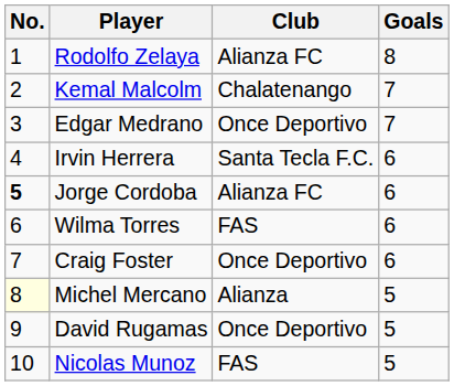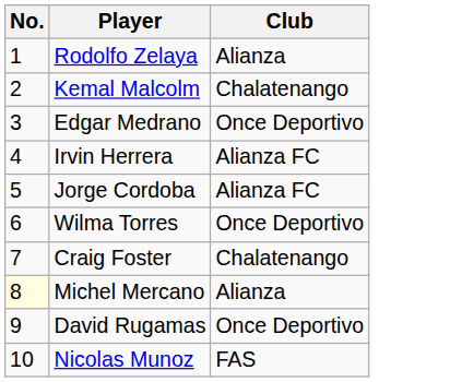- column: Goals | 8 | 7 | 7 | 6 | 6 | 6 | 6 | 5 | 5 | 5
Rodolfo Zelaya | Club: Alianza FC -> Alianza
Irvin Herrera | Club: Santa Tecla F.C. -> Alianza FC
Jorge Cordoba | No.: bold -> normal
Wilma Torres | Club: FAS -> Once Deportivo
Craig Foster | Club: Once Deportivo -> Chalatenango
